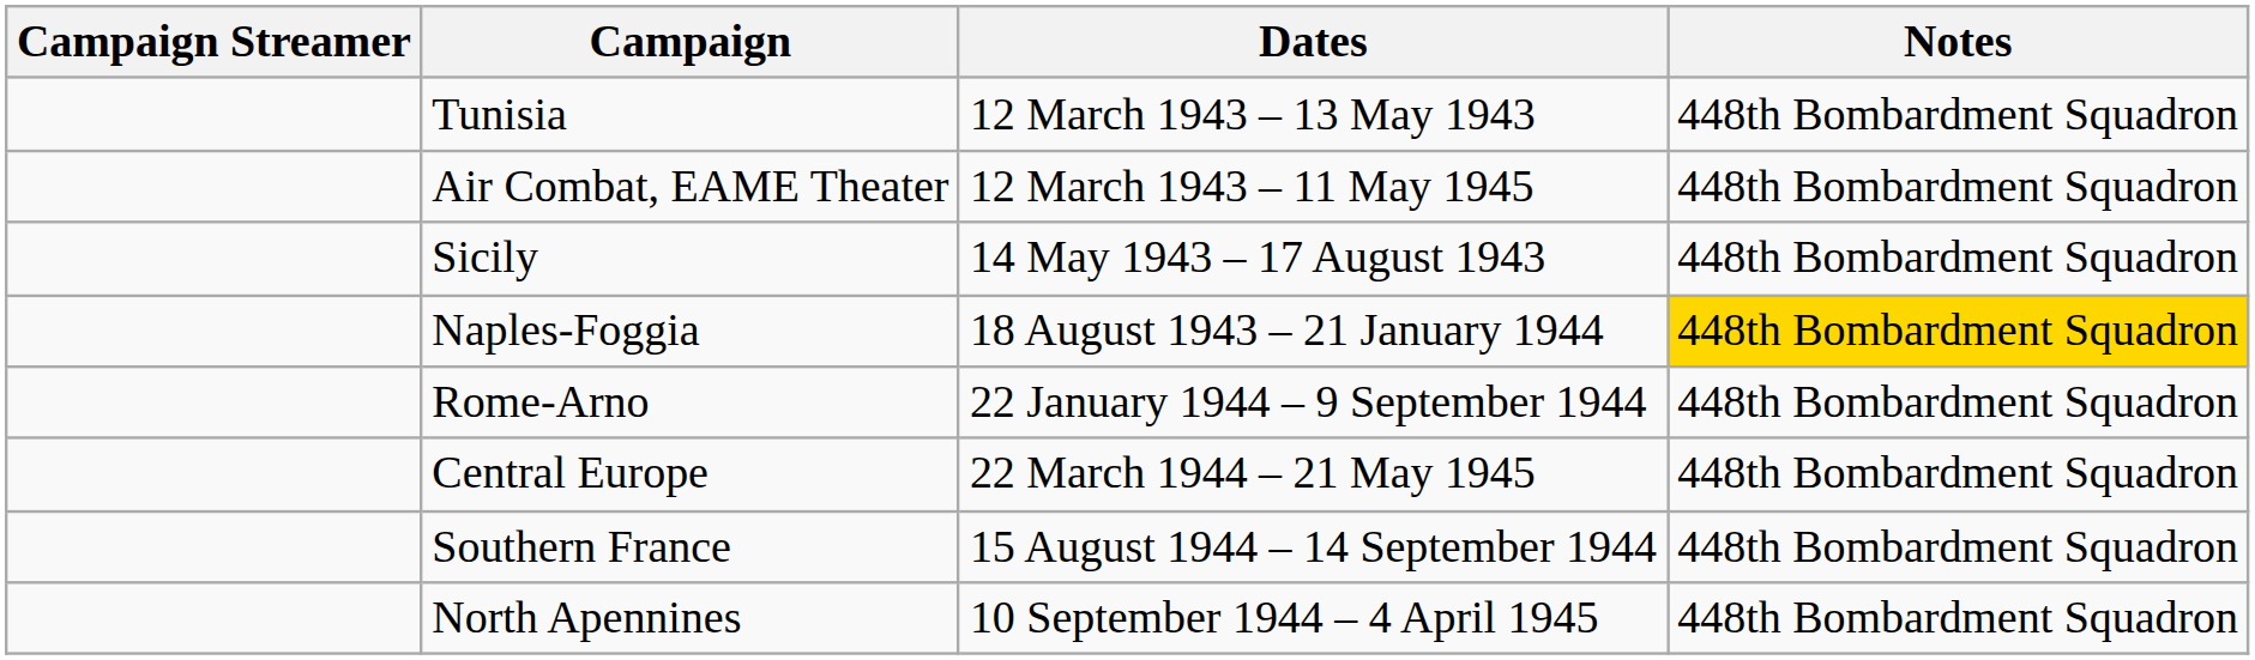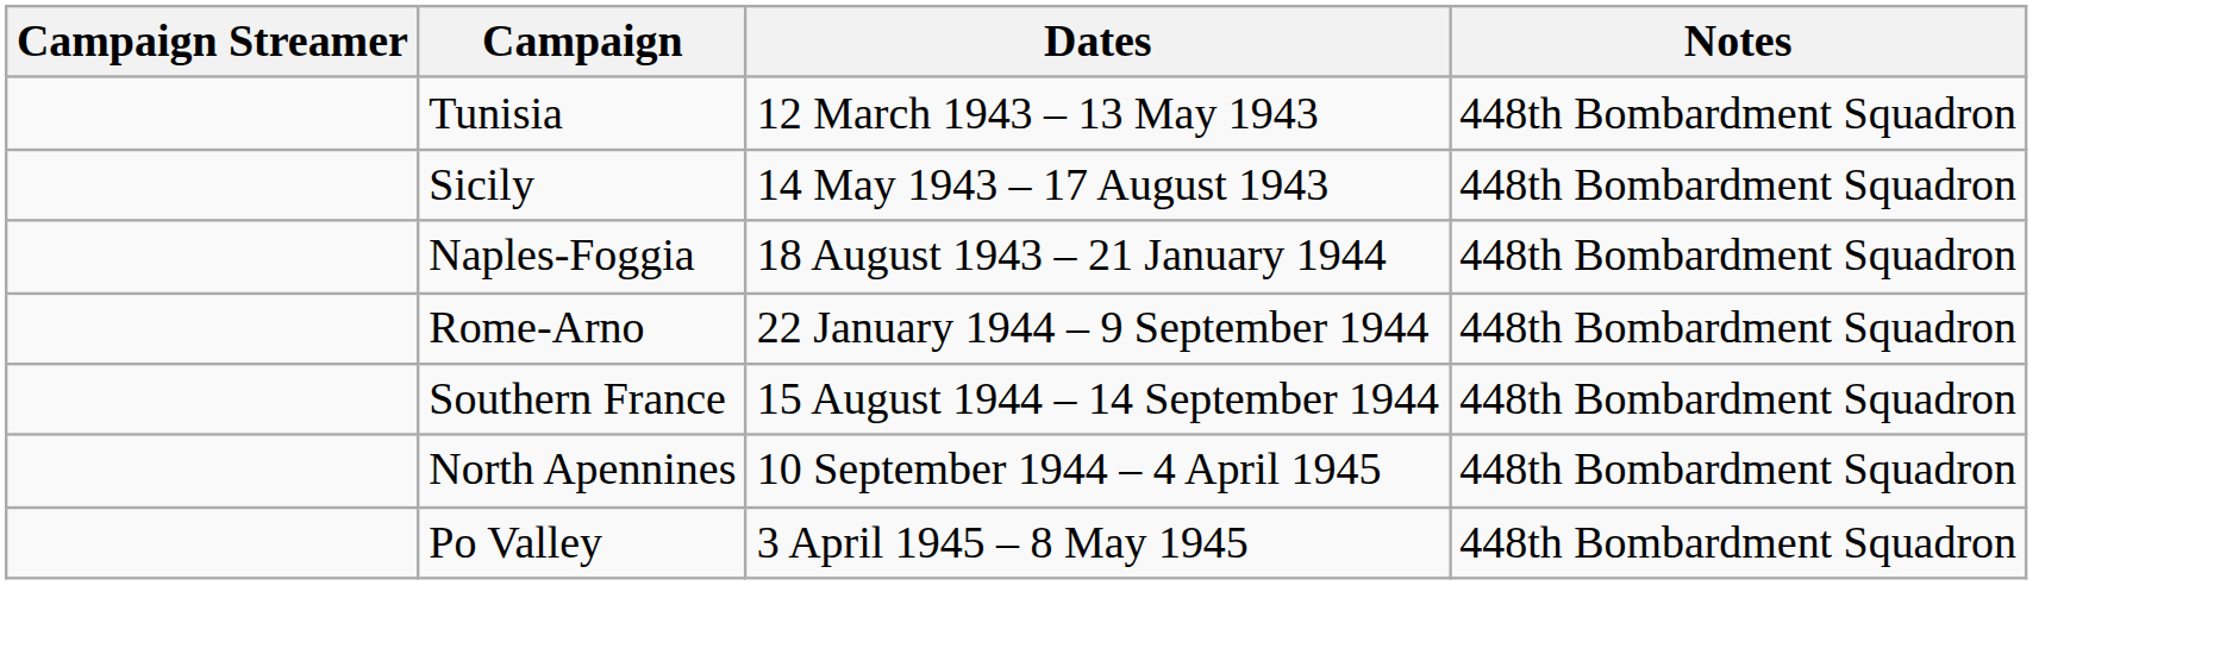- row: Air Combat, EAME Theater | 12 March 1943 – 11 May 1945 | 448th Bombardment Squadron
Naples-Foggia | Notes: gold background -> no background
- row: Central Europe | 22 March 1944 – 21 May 1945 | 448th Bombardment Squadron
+ row: Po Valley | 3 April 1945 – 8 May 1945 | 448th Bombardment Squadron
